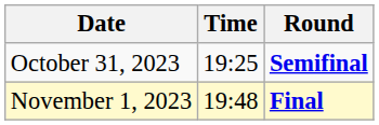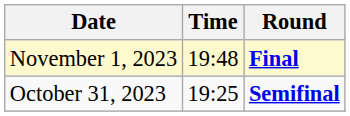rows swapped: October 31, 2023 <-> November 1, 2023
